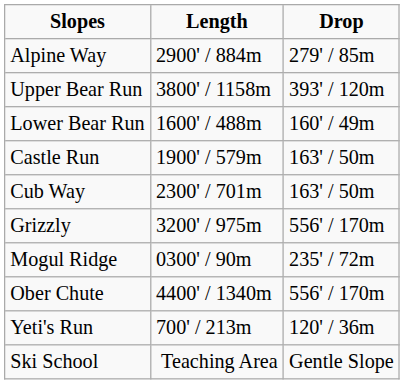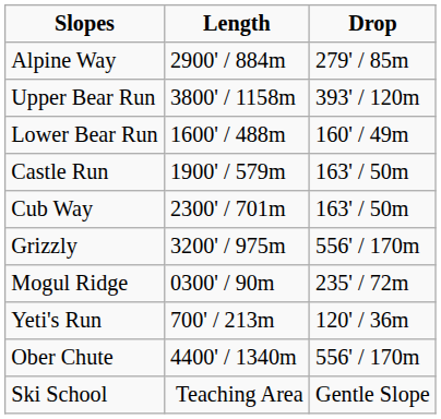rows swapped: Yeti's Run <-> Ober Chute
